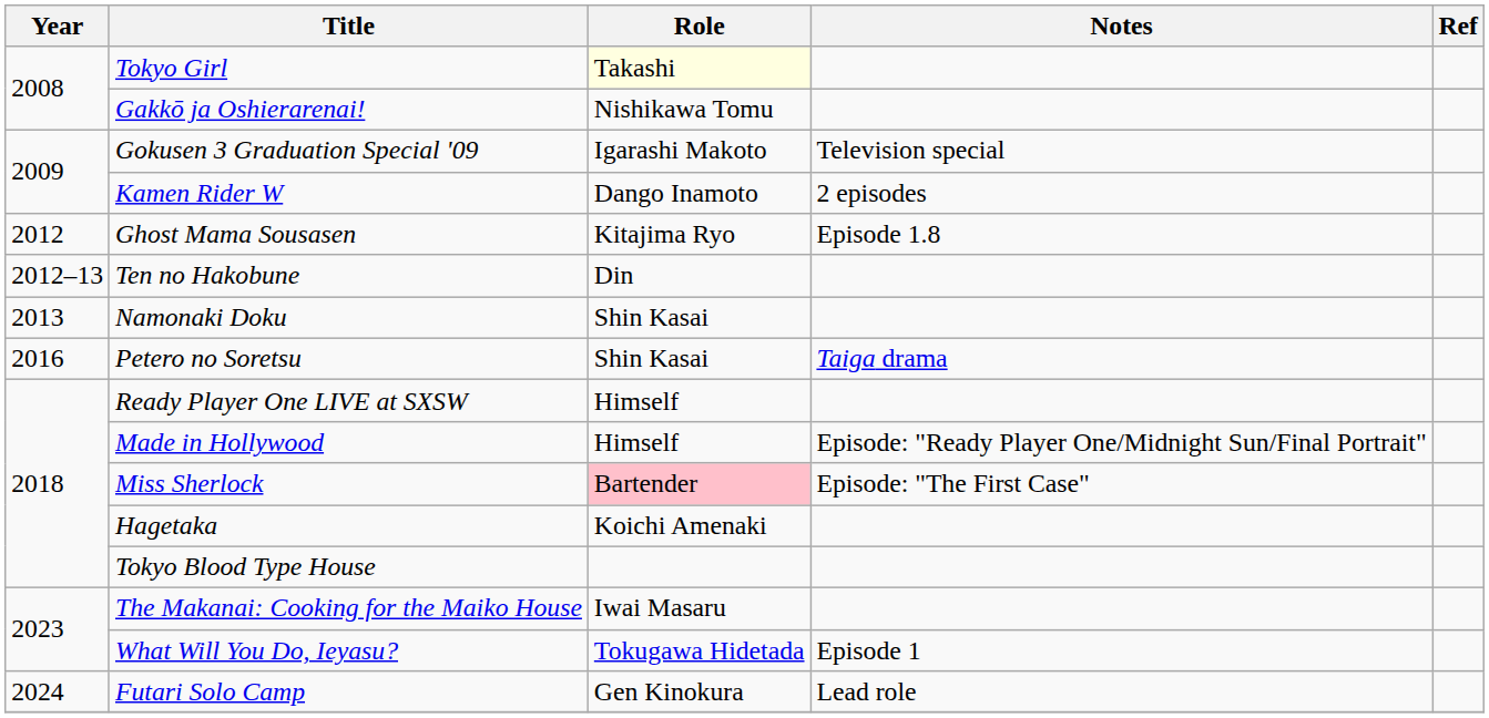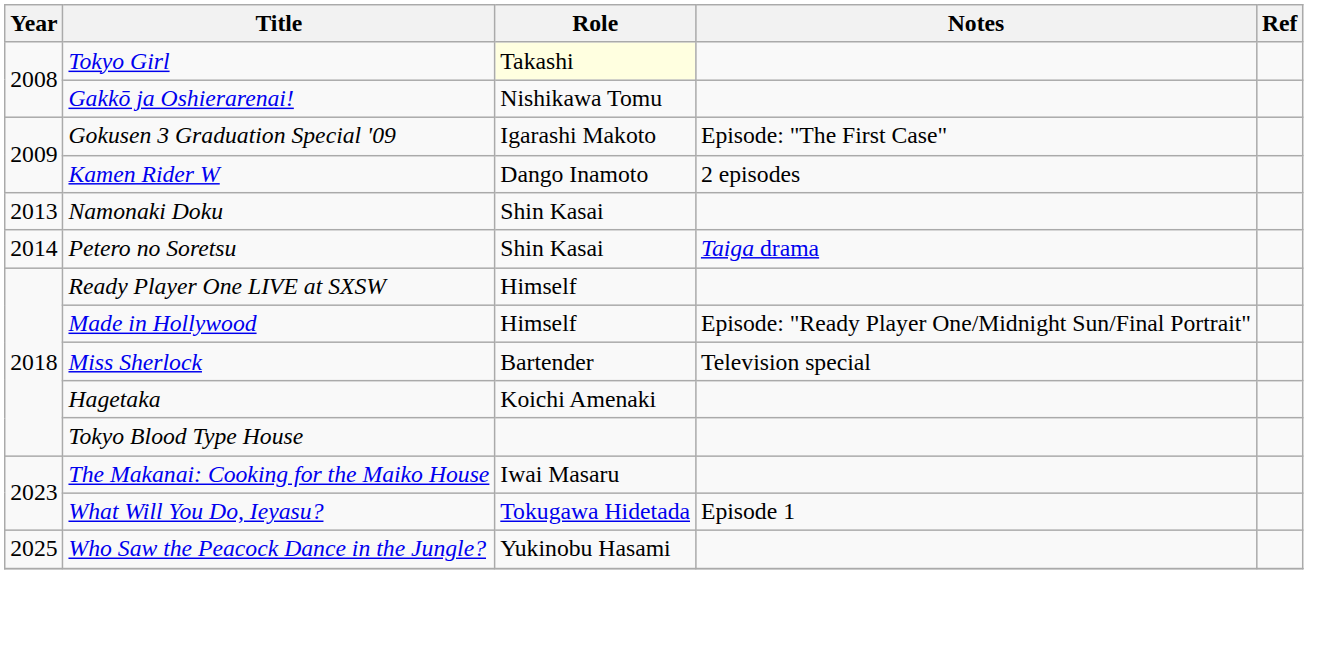Gokusen 3 Graduation Special '09 | Notes: Television special -> Episode: "The First Case"
- row: 2012 | Ghost Mama Sousasen | Kitajima Ryo | Episode 1.8
- row: 2012–13 | Ten no Hakobune | Din
Petero no Soretsu | Year: 2016 -> 2014
Miss Sherlock | Role: pink background -> no background
Miss Sherlock | Notes: Episode: "The First Case" -> Television special
- row: 2024 | Futari Solo Camp | Gen Kinokura | Lead role
+ row: 2025 | Who Saw the Peacock Dance in the Jungle? | Yukinobu Hasami
